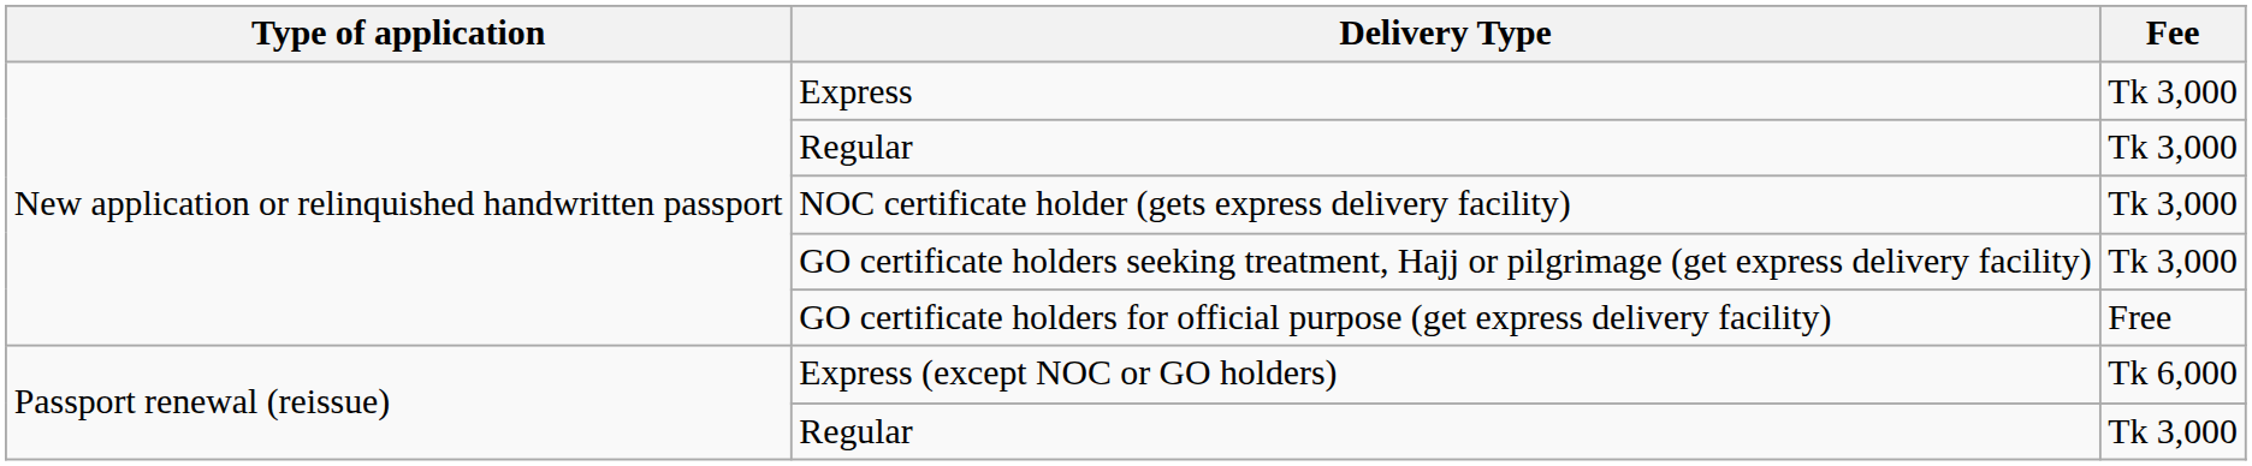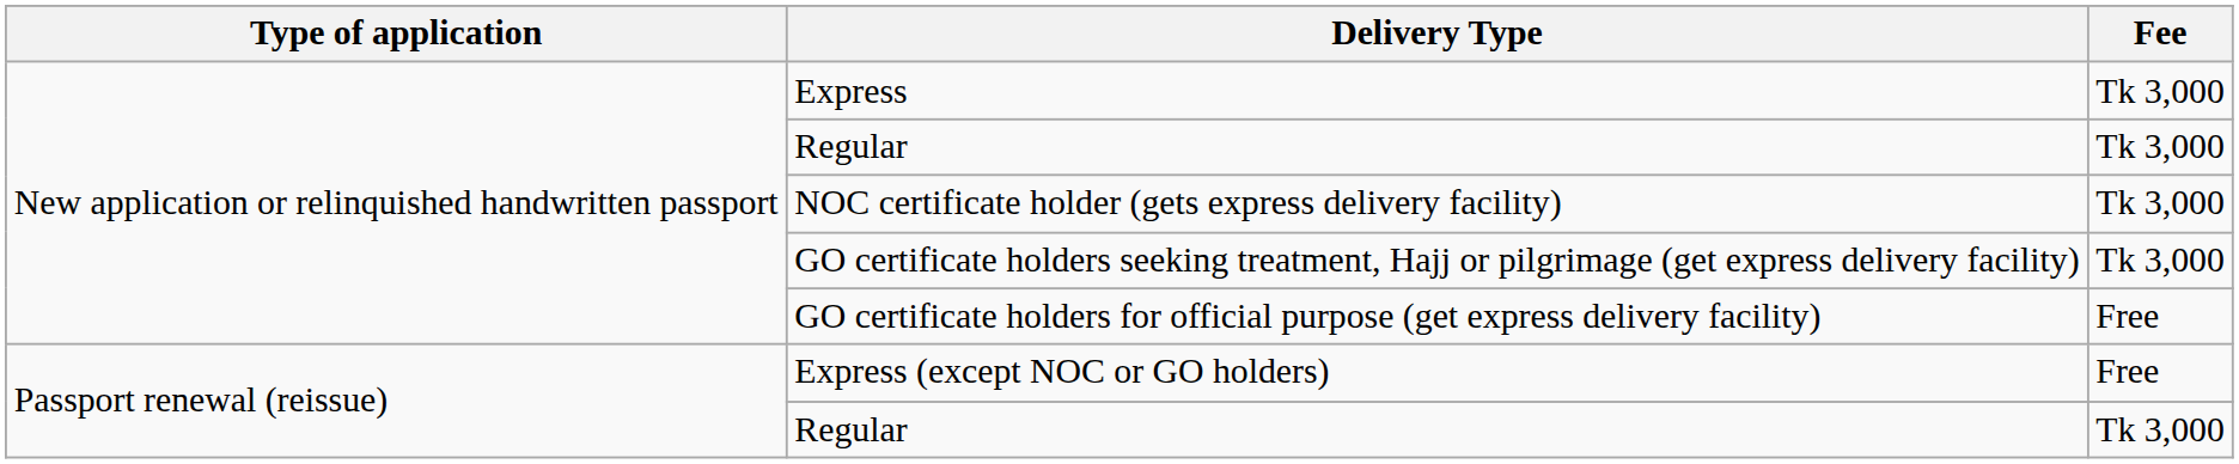Express (except NOC or GO holders) | Fee: Tk 6,000 -> Free
